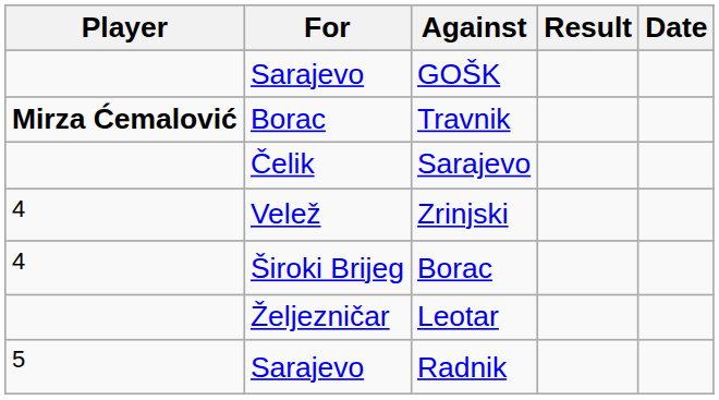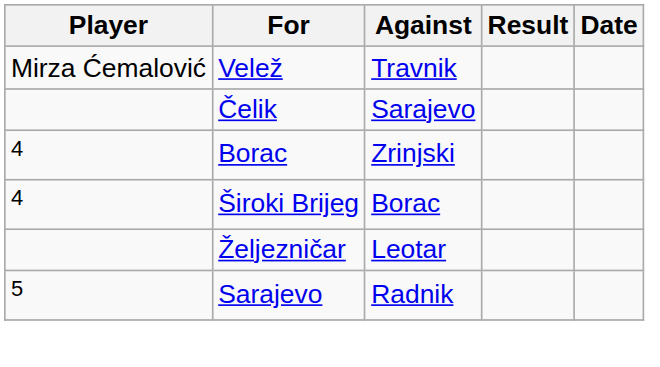- row: Sarajevo | GOŠK
Travnik | Player: bold -> normal
Travnik | For: Borac -> Velež
Zrinjski | For: Velež -> Borac
